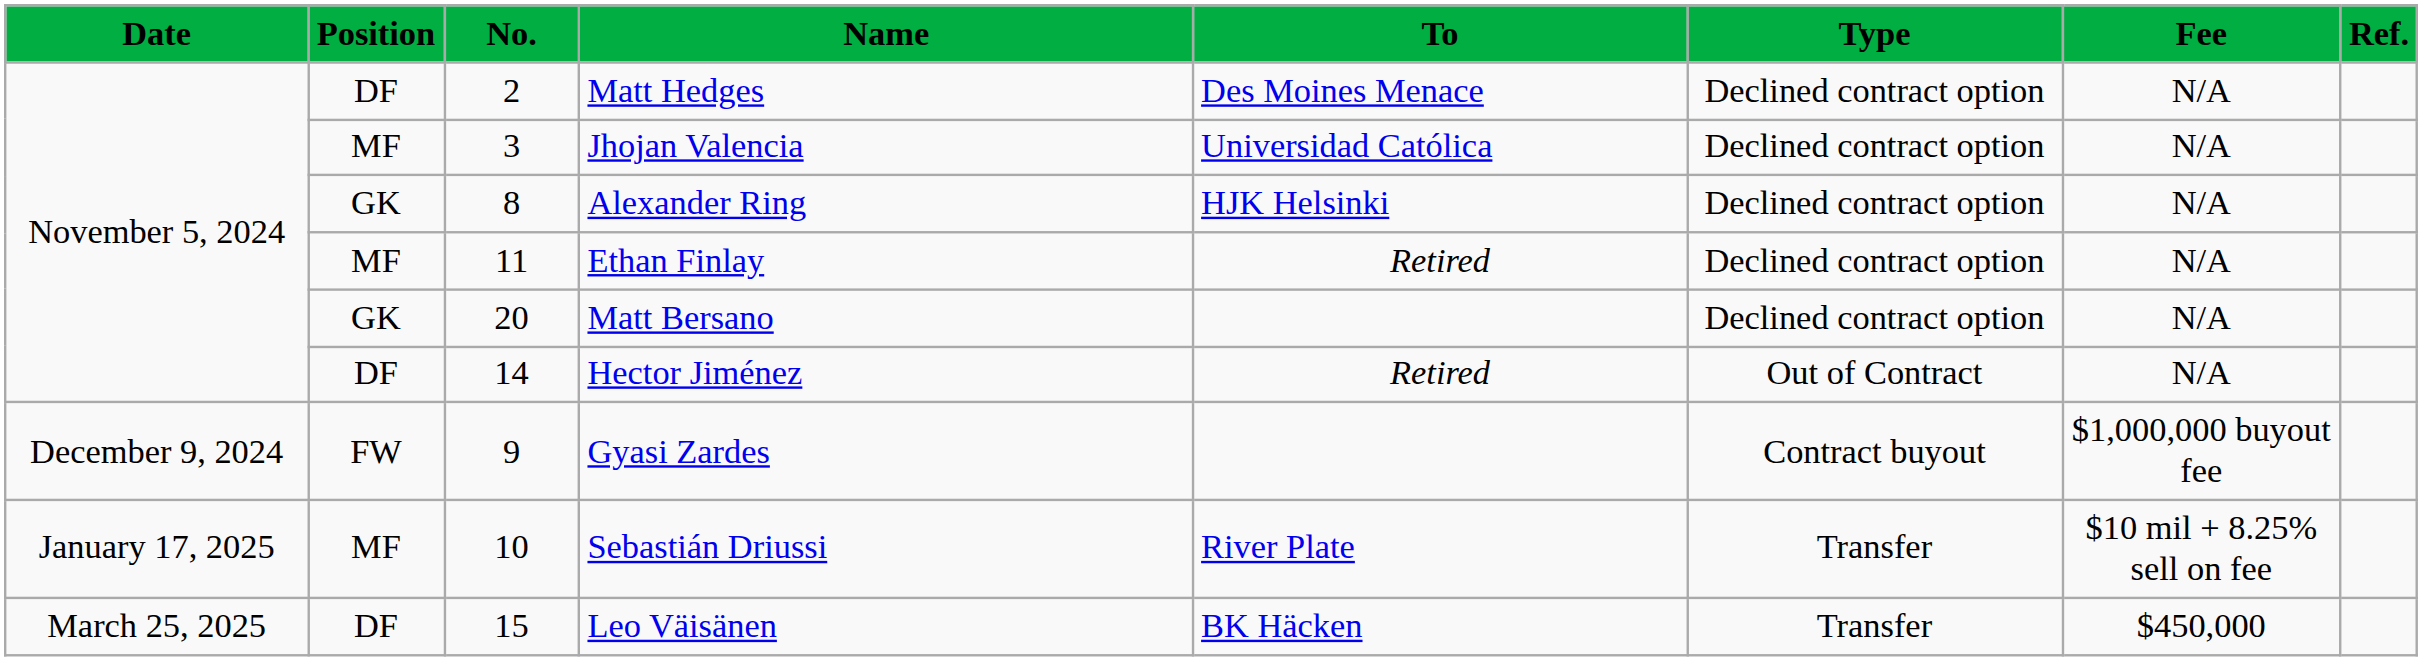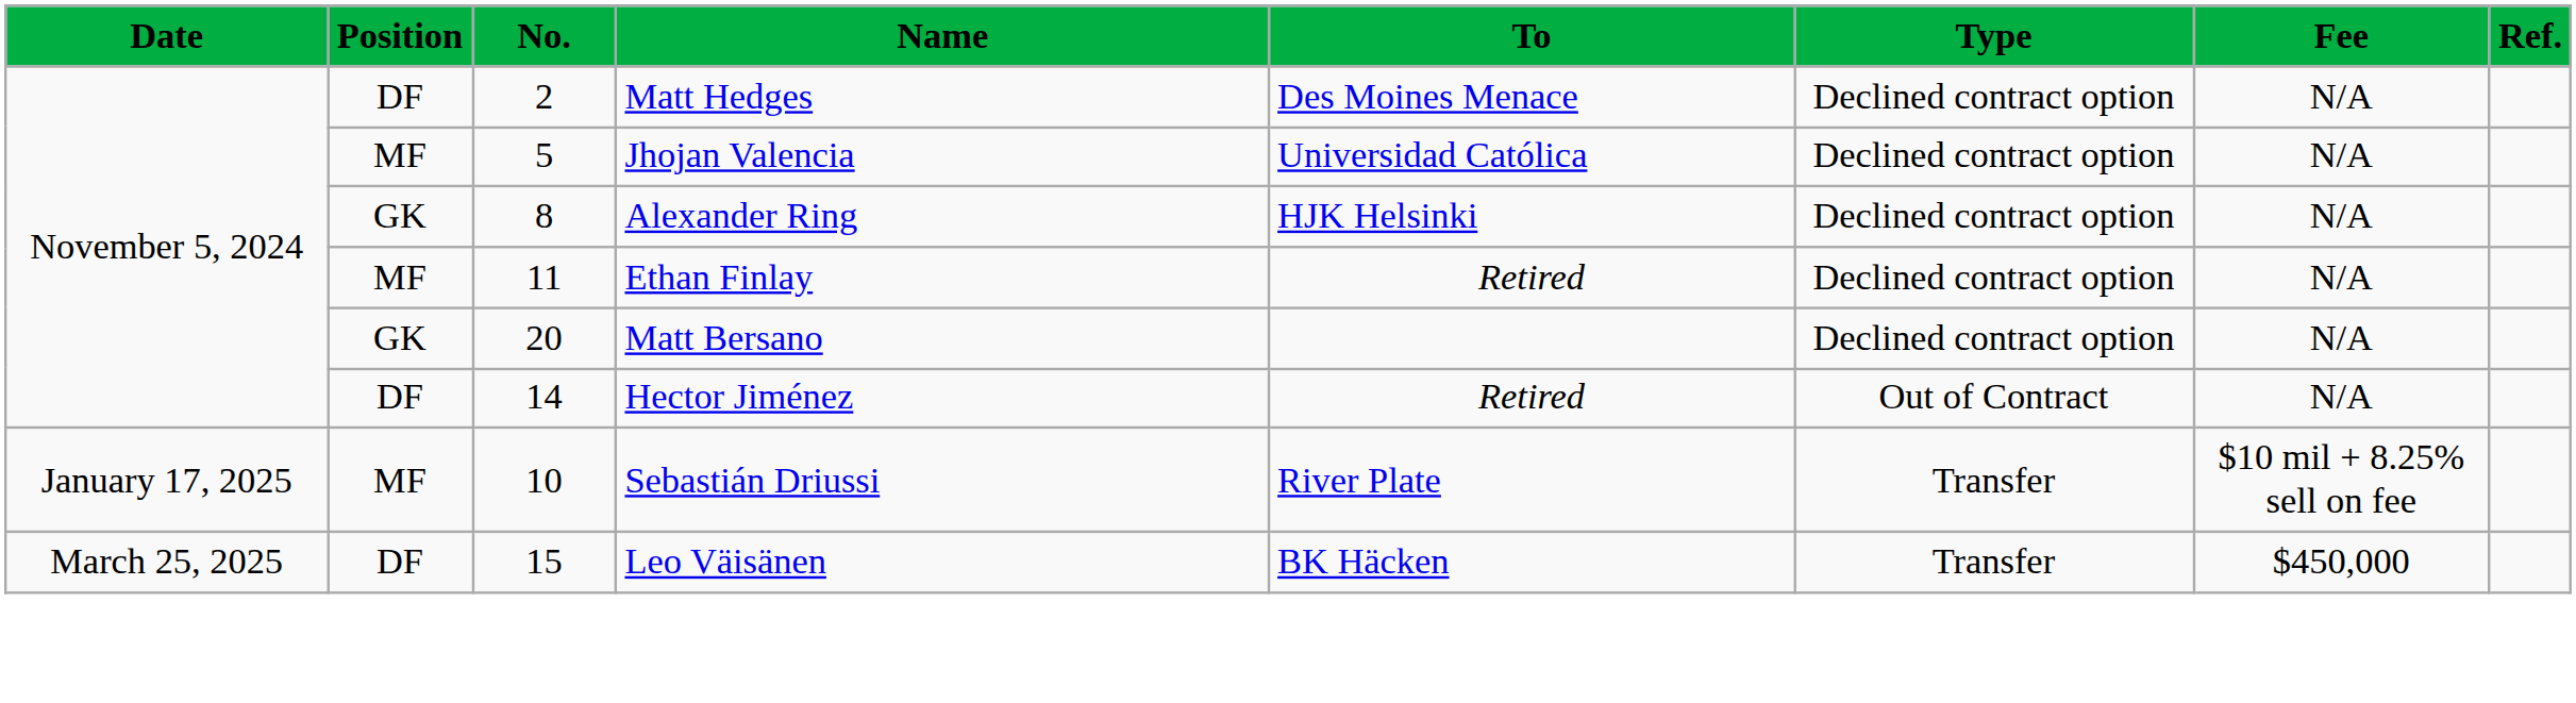Jhojan Valencia | No.: 3 -> 5
- row: December 9, 2024 | FW | 9 | Gyasi Zardes | Contract buyout | $1,000,000 buyout fee
